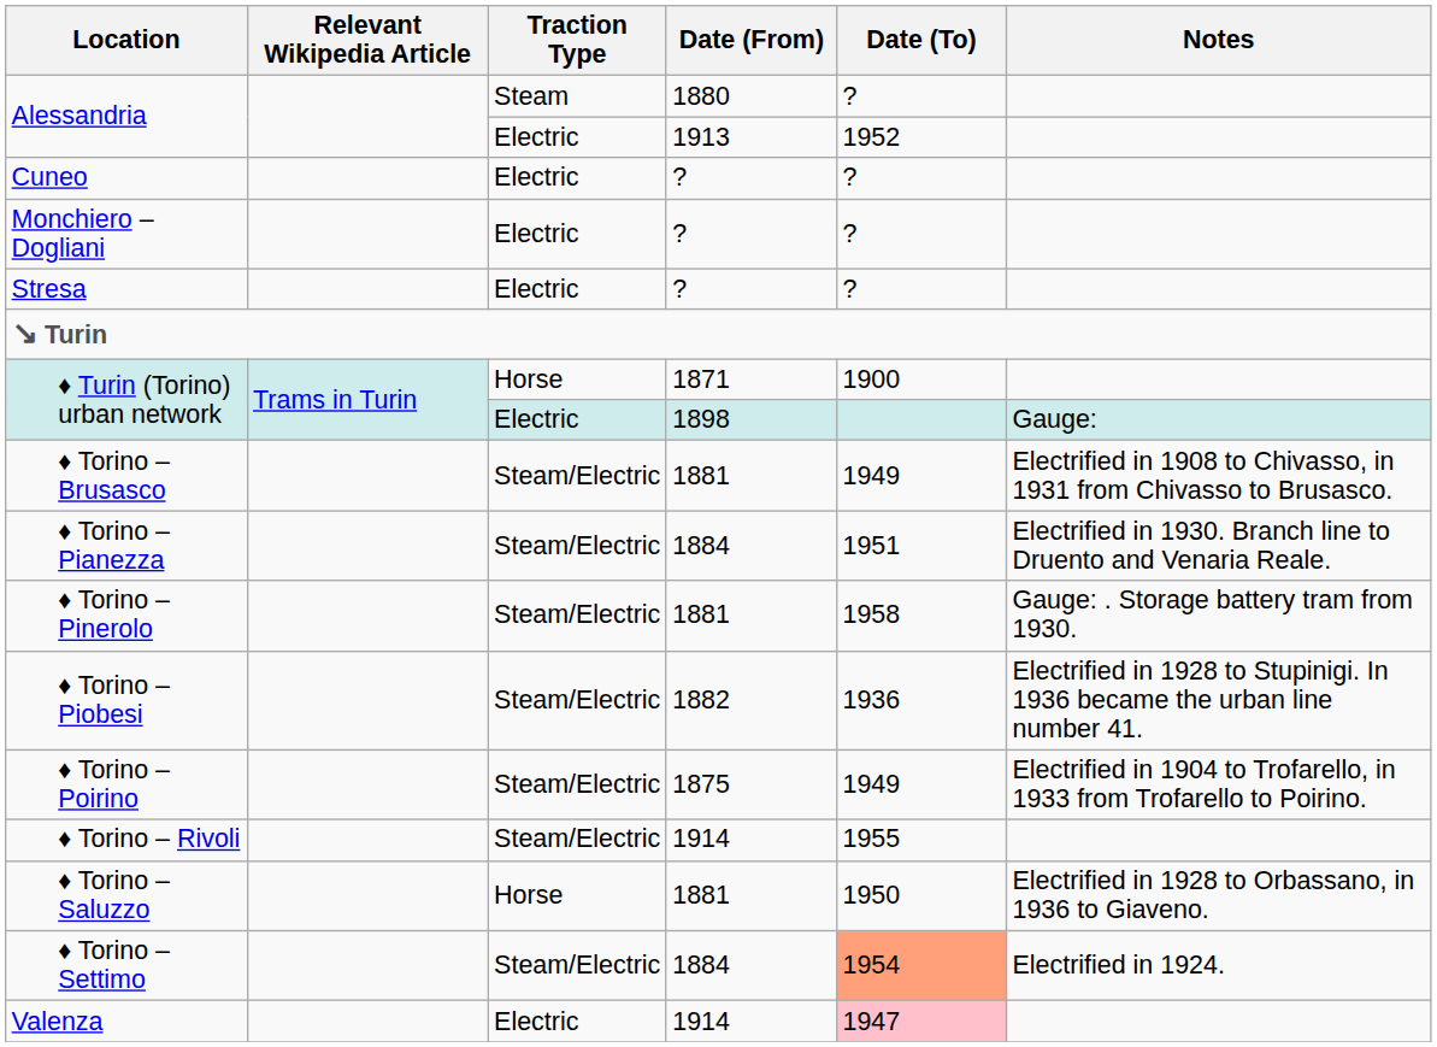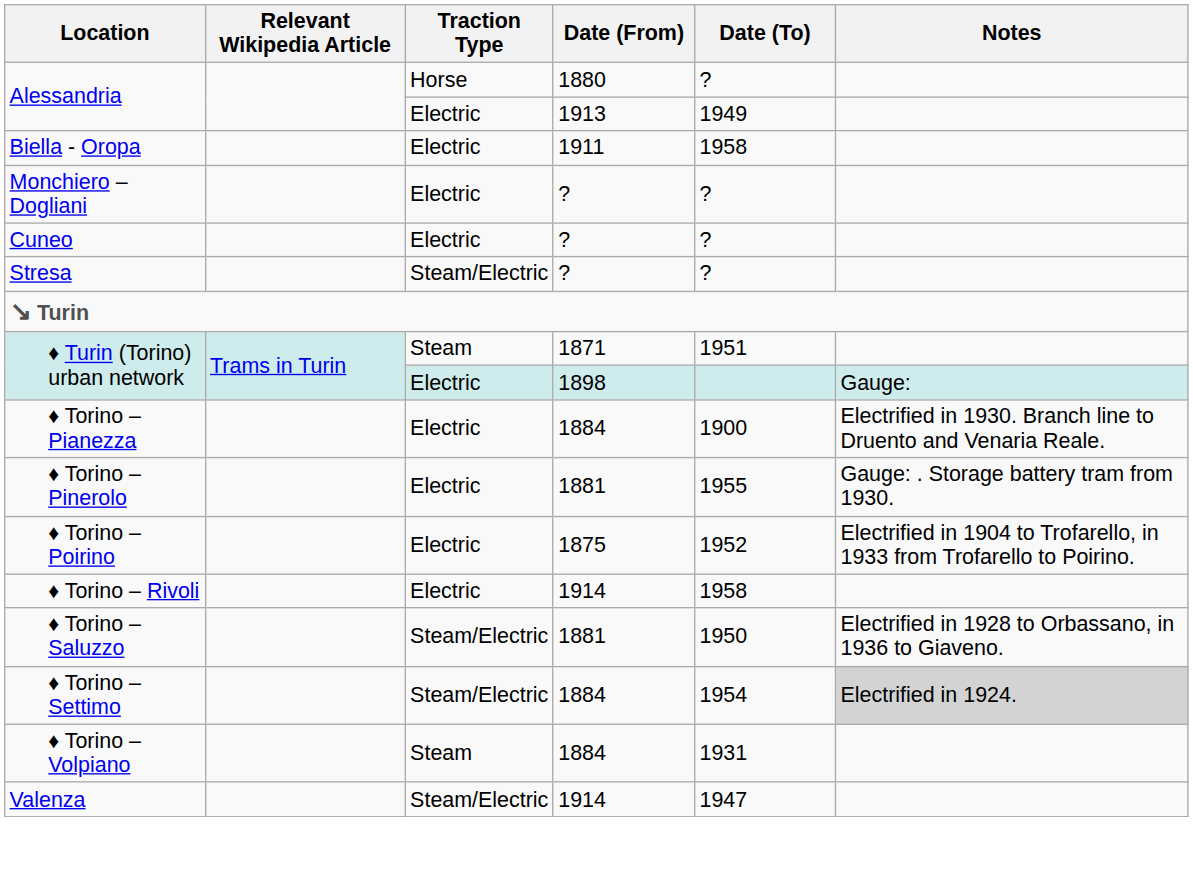Alessandria / 1880 | Traction Type: Steam -> Horse
Alessandria / 1913 | Date (To): 1952 -> 1949
+ row: Biella - Oropa | Electric | 1911 | 1958
rows swapped: Cuneo <-> Monchiero – Dogliani
Stresa | Traction Type: Electric -> Steam/Electric
♦ Turin (Torino) urban network / 1871 | Traction Type: Horse -> Steam
♦ Turin (Torino) urban network / 1871 | Date (To): 1900 -> 1951
- row: ♦ Torino – Brusasco | Steam/Electric | 1881 | 1949 | Electrified in 1908 to Chivasso, in 1931 from Chivasso to Brusasco.
♦ Torino – Pianezza | Traction Type: Steam/Electric -> Electric
♦ Torino – Pianezza | Date (To): 1951 -> 1900
♦ Torino – Pinerolo | Traction Type: Steam/Electric -> Electric
♦ Torino – Pinerolo | Date (To): 1958 -> 1955
- row: ♦ Torino – Piobesi | Steam/Electric | 1882 | 1936 | Electrified in 1928 to Stupinigi. In 1936 became the urban line number 41.
♦ Torino – Poirino | Traction Type: Steam/Electric -> Electric
♦ Torino – Poirino | Date (To): 1949 -> 1952
♦ Torino – Rivoli | Traction Type: Steam/Electric -> Electric
♦ Torino – Rivoli | Date (To): 1955 -> 1958
♦ Torino – Saluzzo | Traction Type: Horse -> Steam/Electric
♦ Torino – Settimo | Date (To): lightsalmon background -> no background
♦ Torino – Settimo | Notes: no background -> lightgrey background
+ row: ♦ Torino – Volpiano | Steam | 1884 | 1931
Valenza | Traction Type: Electric -> Steam/Electric
Valenza | Date (To): pink background -> no background
